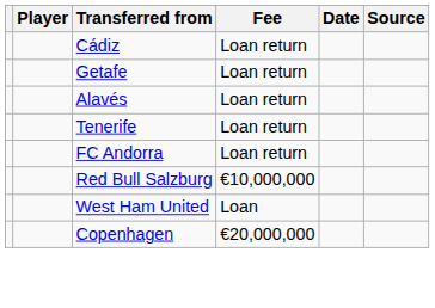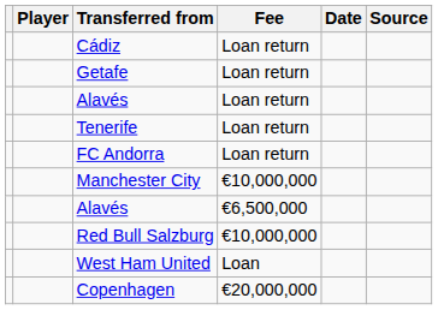+ row: Manchester City | €10,000,000
+ row: Alavés | €6,500,000
